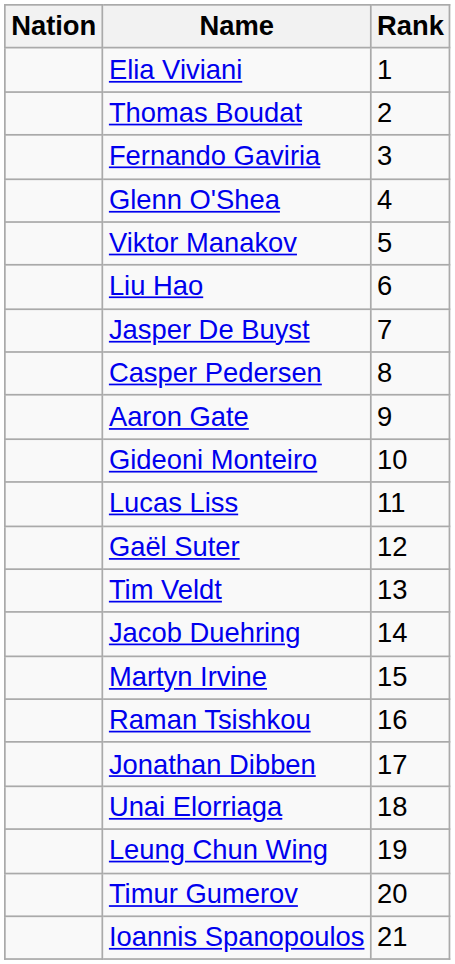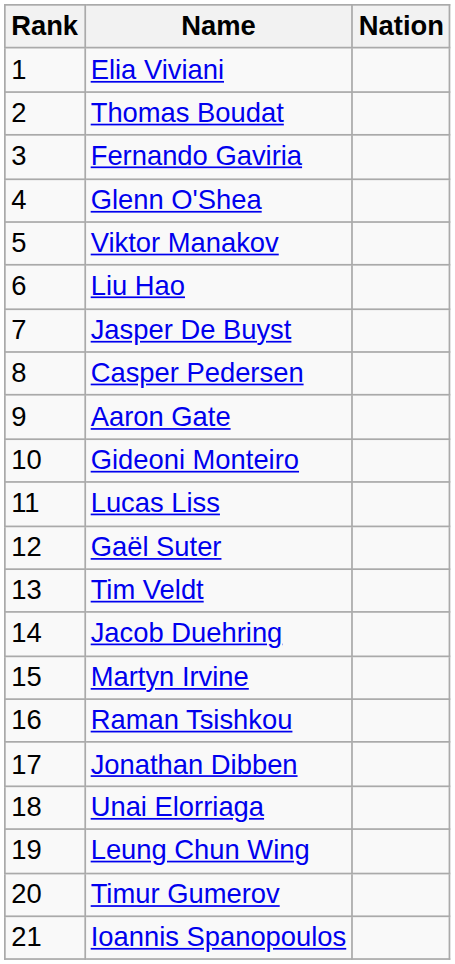columns swapped: Rank <-> Nation
